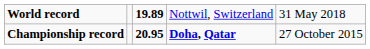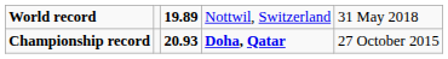Championship record | column 3: 20.95 -> 20.93
